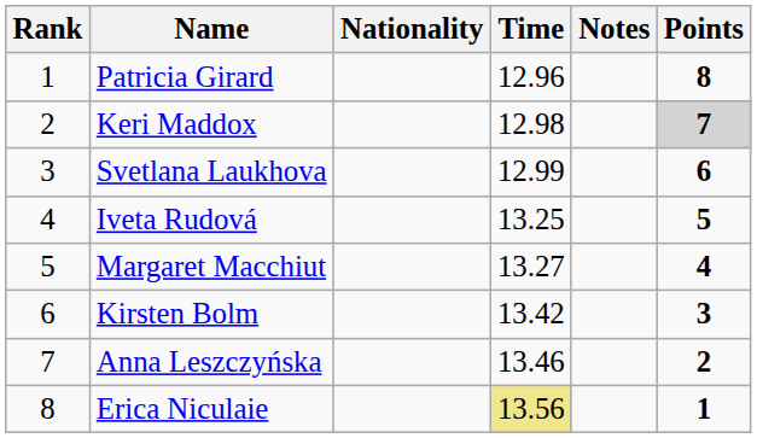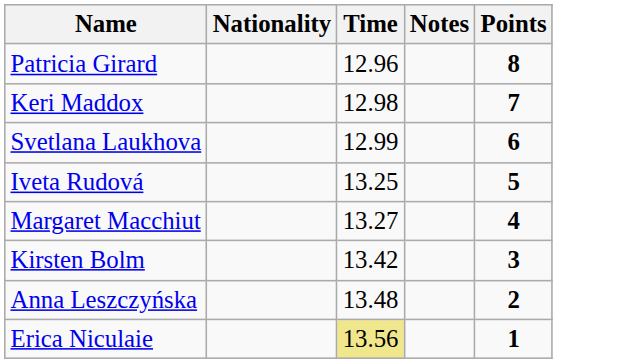- column: Rank | 1 | 2 | 3 | 4 | 5 | 6 | 7 | 8
Keri Maddox | Points: lightgrey background -> no background
Anna Leszczyńska | Time: 13.46 -> 13.48
